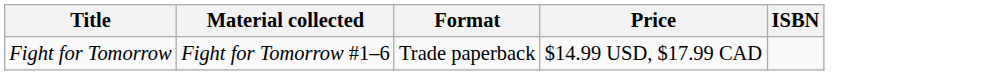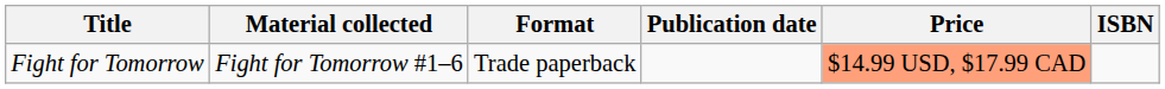+ column: Publication date
Fight for Tomorrow | Price: no background -> lightsalmon background
